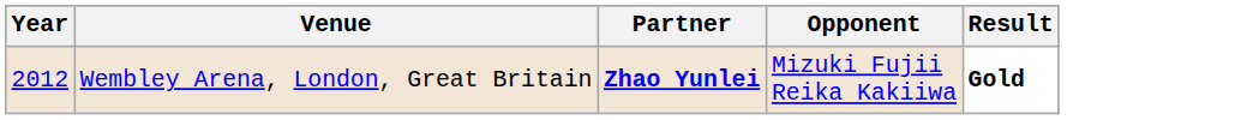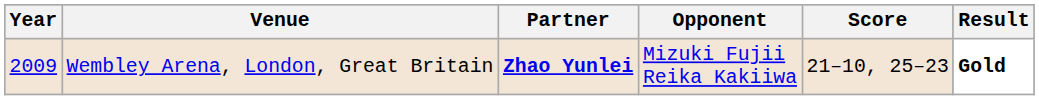+ column: Score | 21–10, 25–23
Wembley Arena, London, Great Britain | Year: 2012 -> 2009
